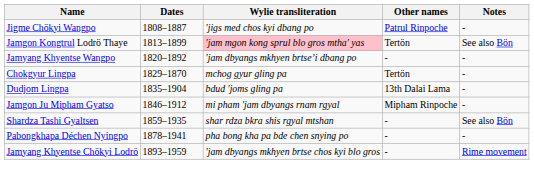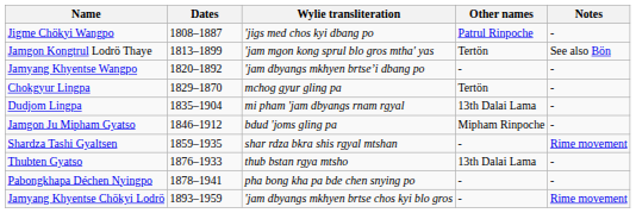Jamgon Kongtrul Lodrö Thaye | Wylie transliteration: pink background -> no background
Dudjom Lingpa | Wylie transliteration: bdud 'joms gling pa -> mi pham 'jam dbyangs rnam rgyal
Jamgon Ju Mipham Gyatso | Wylie transliteration: mi pham 'jam dbyangs rnam rgyal -> bdud 'joms gling pa
Shardza Tashi Gyaltsen | Notes: See also Bön -> Rime movement
+ row: Thubten Gyatso | 1876–1933 | thub bstan rgya mtsho | 13th Dalai Lama | -
